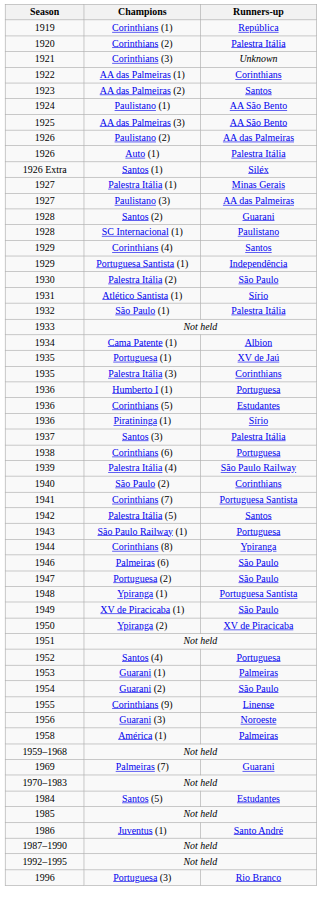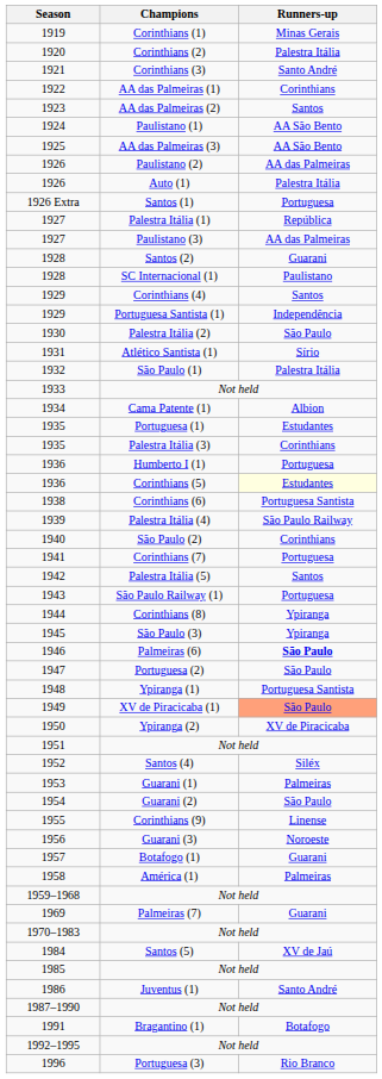Corinthians (1) | Runners-up: República -> Minas Gerais
Corinthians (3) | Runners-up: Unknown -> Santo André
Santos (1) | Runners-up: Siléx -> Portuguesa
Palestra Itália (1) | Runners-up: Minas Gerais -> República
Portuguesa (1) | Runners-up: XV de Jaú -> Estudantes
Corinthians (5) | Runners-up: no background -> lightyellow background
- row: 1936 | Piratininga (1) | Sírio
- row: 1937 | Santos (3) | Palestra Itália
Corinthians (6) | Runners-up: Portuguesa -> Portuguesa Santista
Corinthians (7) | Runners-up: Portuguesa Santista -> Portuguesa
+ row: 1945 | São Paulo (3) | Ypiranga
Palmeiras (6) | Runners-up: normal -> bold
XV de Piracicaba (1) | Runners-up: no background -> lightsalmon background
Santos (4) | Runners-up: Portuguesa -> Siléx
+ row: 1957 | Botafogo (1) | Guarani
Santos (5) | Runners-up: Estudantes -> XV de Jaú
+ row: 1991 | Bragantino (1) | Botafogo
